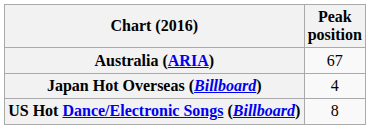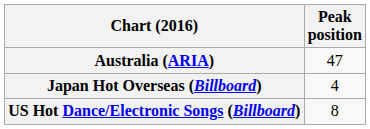Australia (ARIA) | Peak position: 67 -> 47
